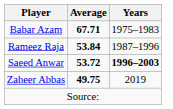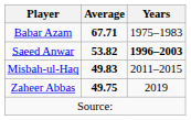- row: Rameez Raja | 53.84 | 1987–1996
Saeed Anwar | Average: 53.72 -> 53.82
+ row: Misbah-ul-Haq | 49.83 | 2011–2015
